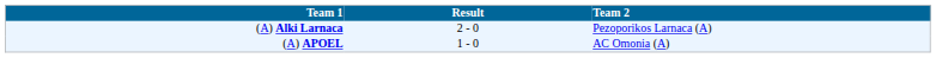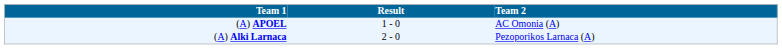rows swapped: (A) Alki Larnaca <-> (A) APOEL
